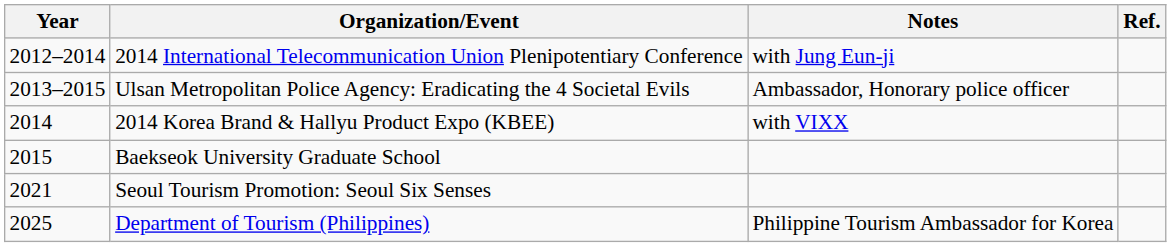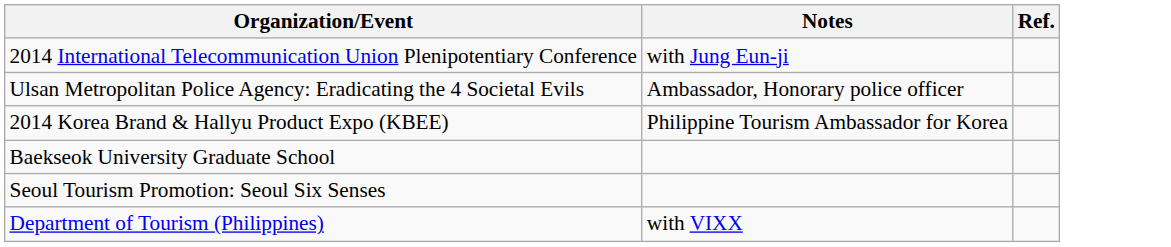- column: Year | 2012–2014 | 2013–2015 | 2014 | 2015 | 2021 | 2025
2014 Korea Brand & Hallyu Product Expo (KBEE) | Notes: with VIXX -> Philippine Tourism Ambassador for Korea
Department of Tourism (Philippines) | Notes: Philippine Tourism Ambassador for Korea -> with VIXX
